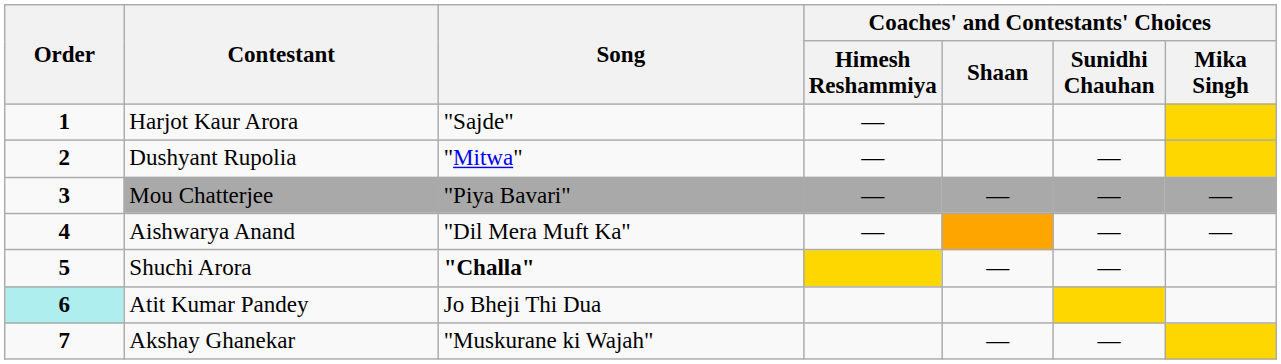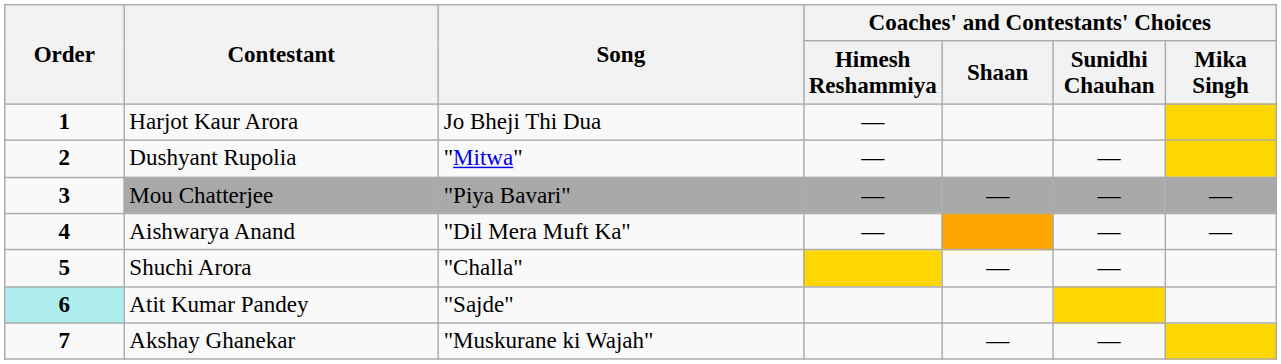Harjot Kaur Arora | Song: "Sajde" -> Jo Bheji Thi Dua
Shuchi Arora | Song: bold -> normal
Atit Kumar Pandey | Song: Jo Bheji Thi Dua -> "Sajde"
